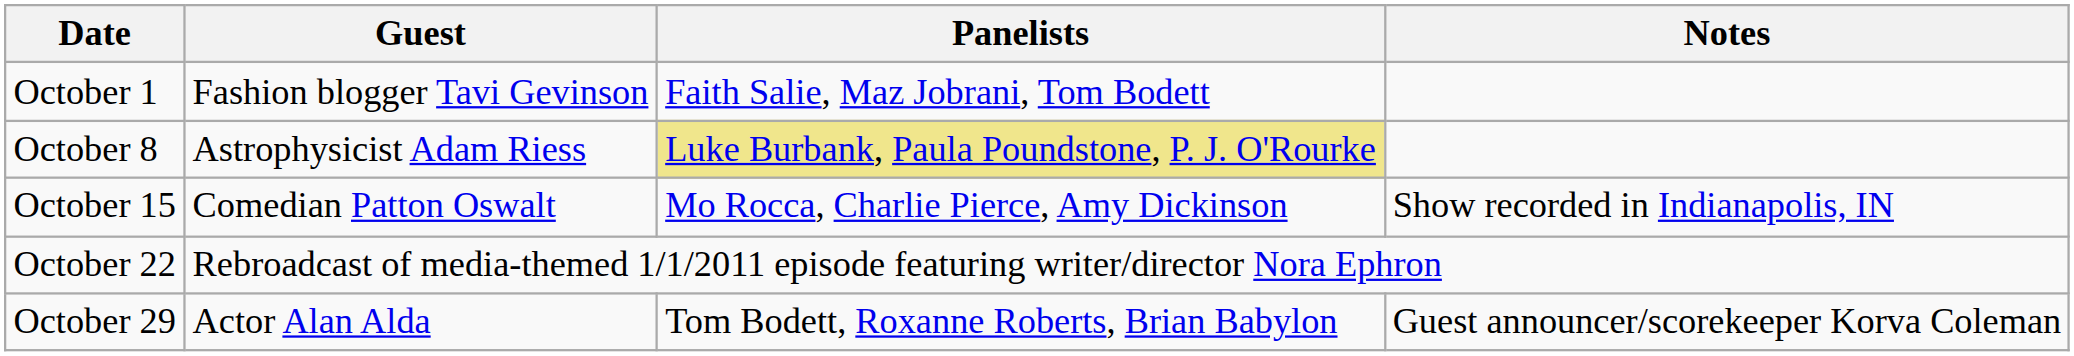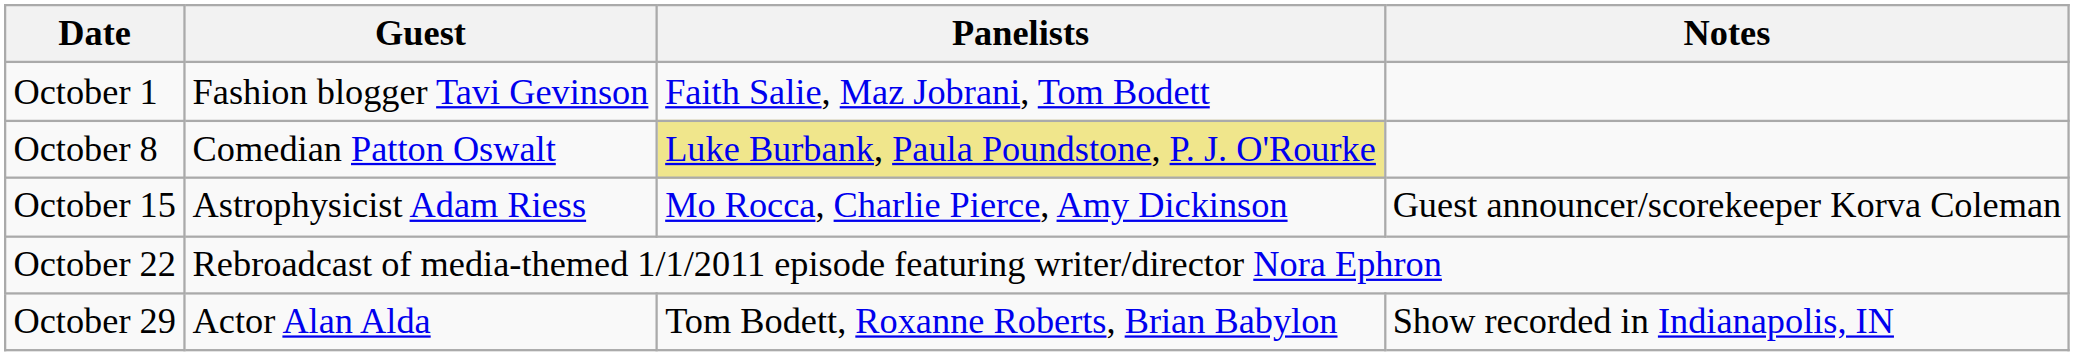October 8 | Guest: Astrophysicist Adam Riess -> Comedian Patton Oswalt
October 15 | Guest: Comedian Patton Oswalt -> Astrophysicist Adam Riess
October 15 | Notes: Show recorded in Indianapolis, IN -> Guest announcer/scorekeeper Korva Coleman
October 29 | Notes: Guest announcer/scorekeeper Korva Coleman -> Show recorded in Indianapolis, IN
